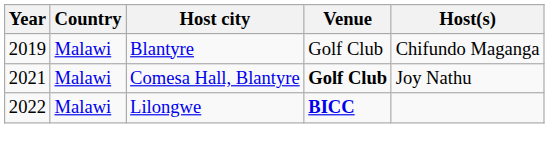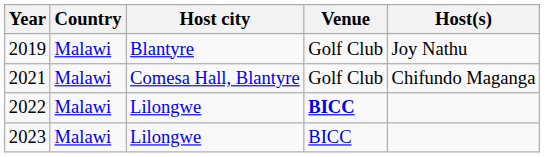2019 | Host(s): Chifundo Maganga -> Joy Nathu
2021 | Venue: bold -> normal
2021 | Host(s): Joy Nathu -> Chifundo Maganga
+ row: 2023 | Malawi | Lilongwe | BICC
